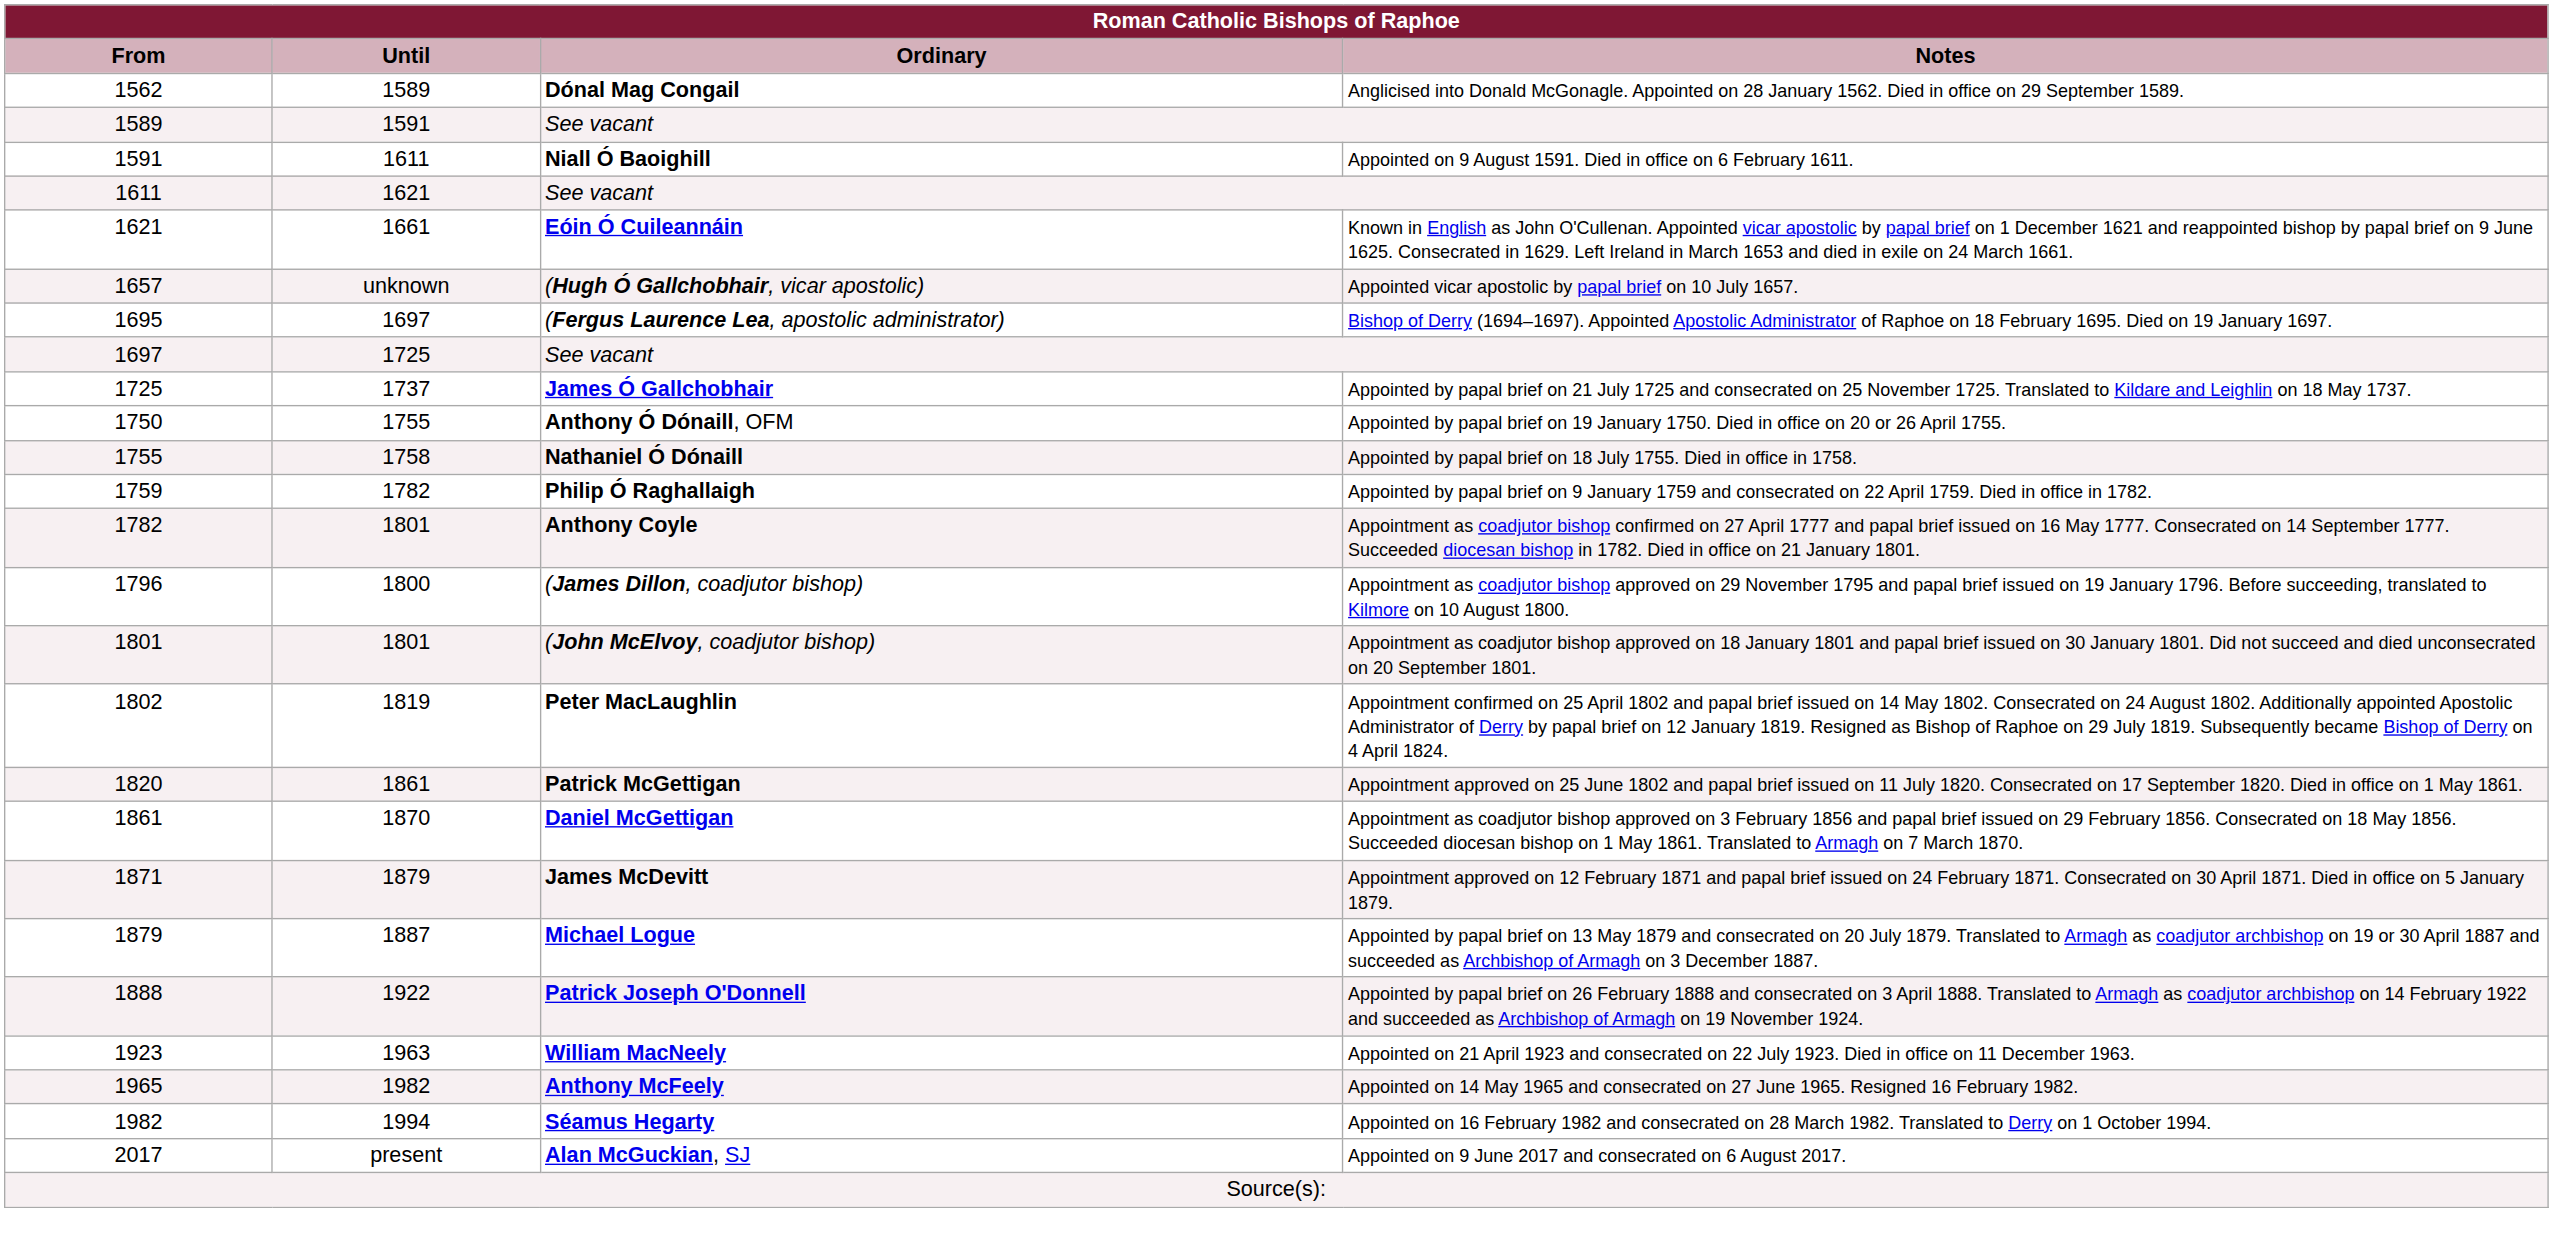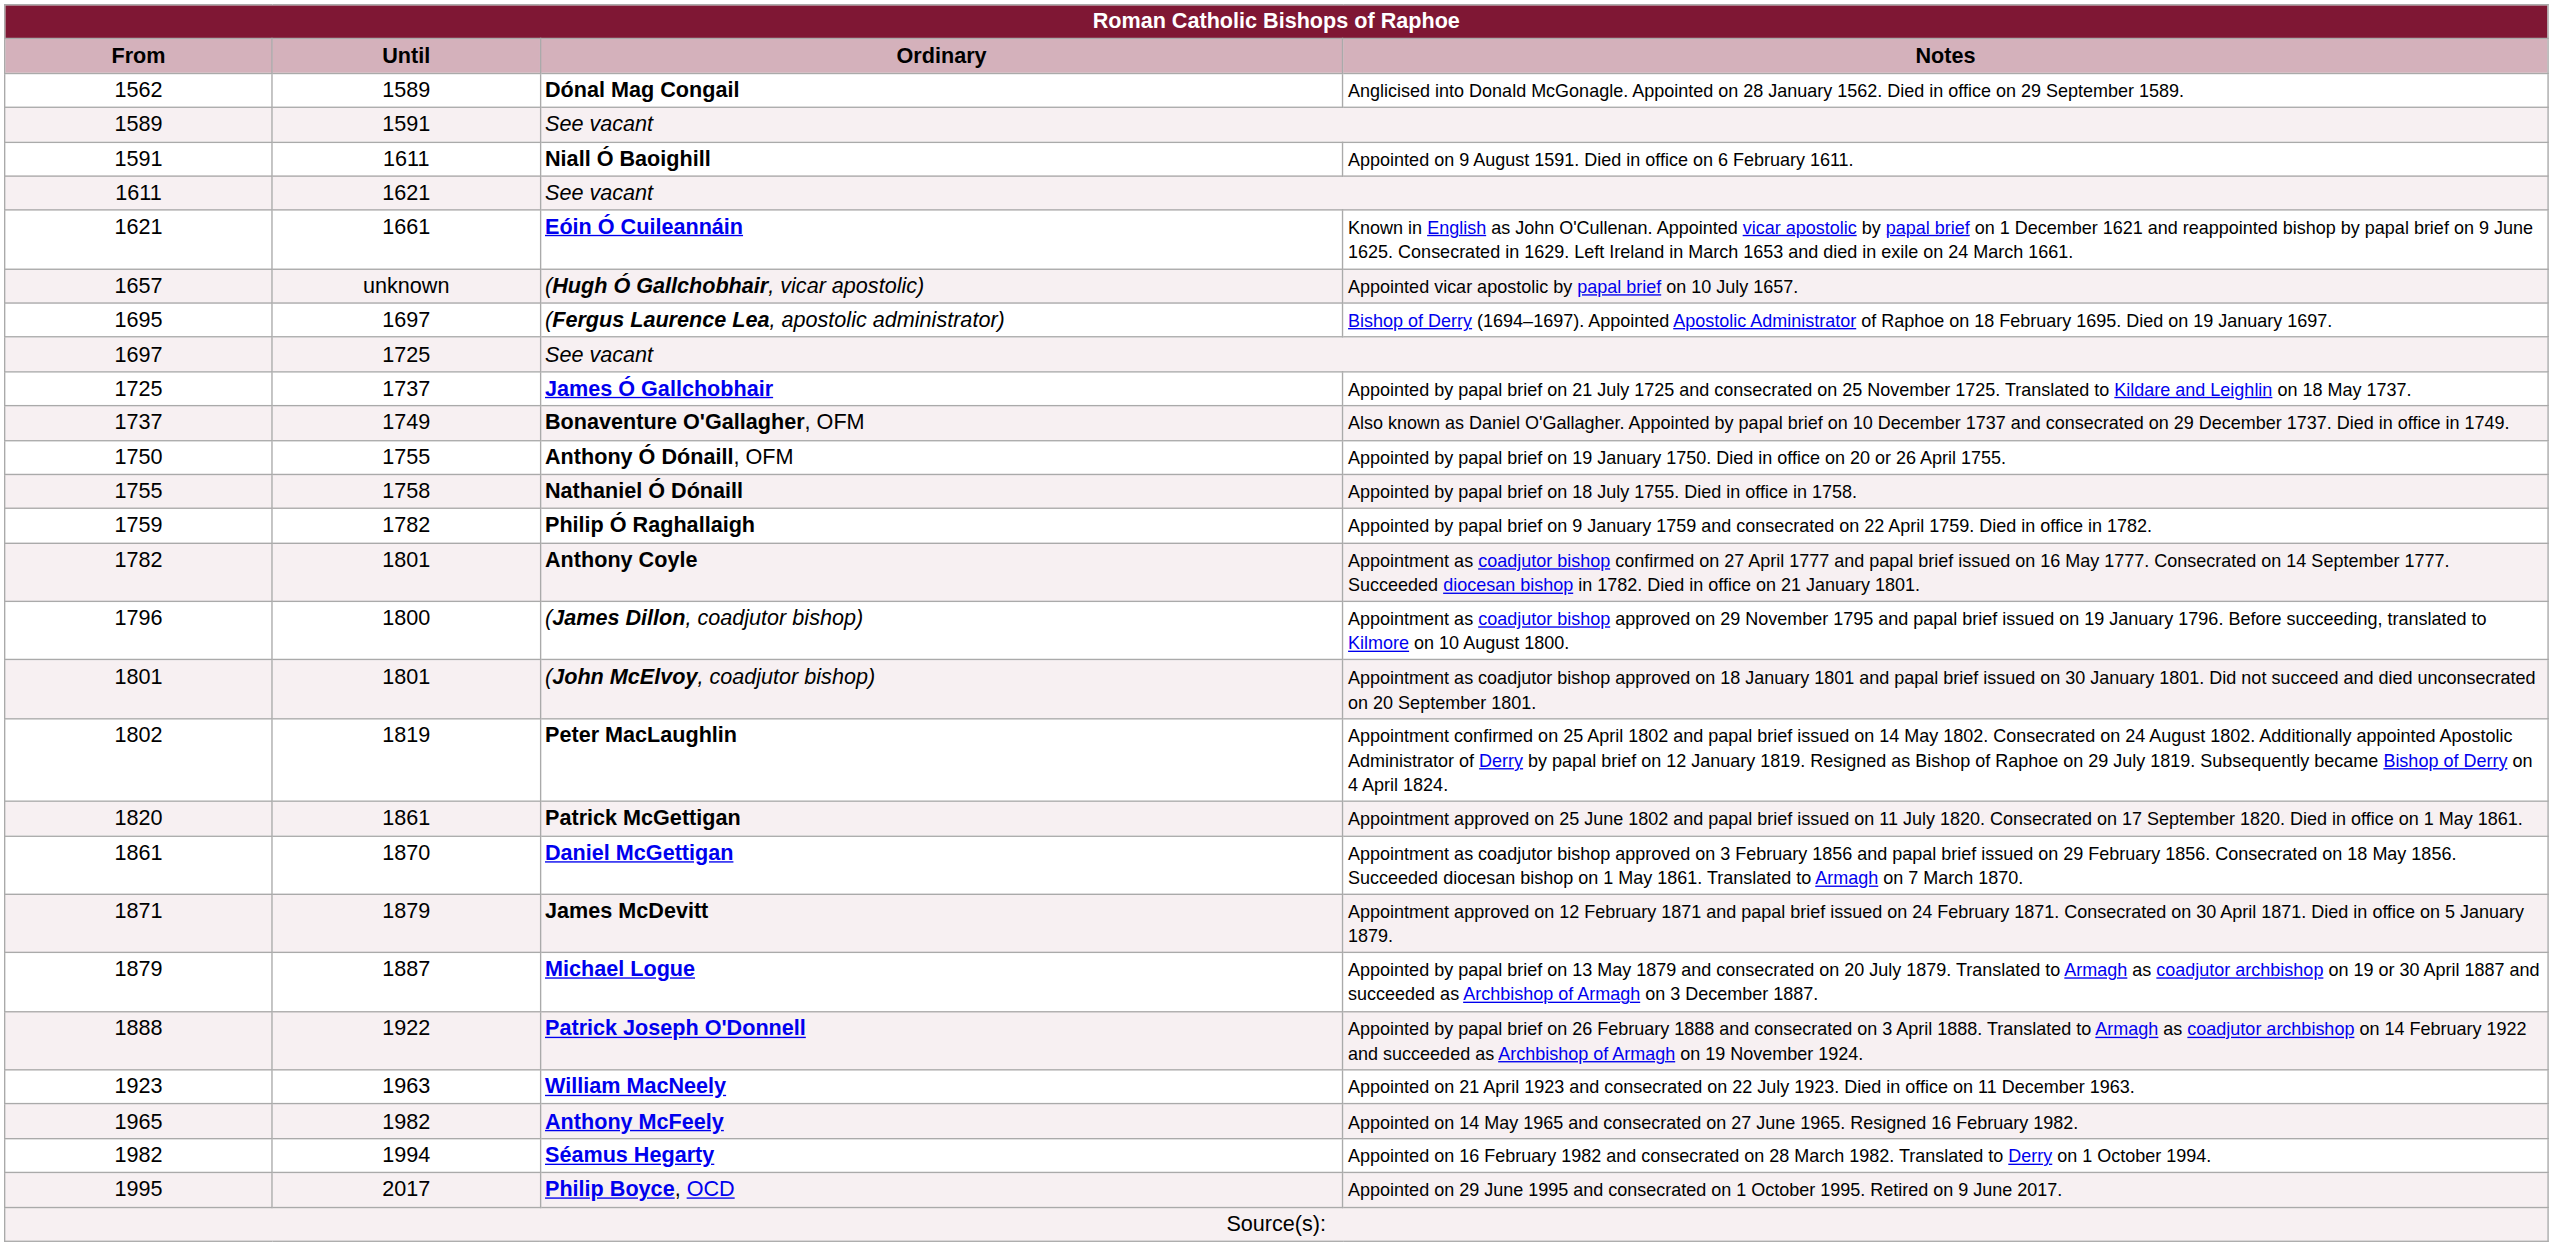+ row: 1737 | 1749 | Bonaventure O'Gallagher, OFM | Also known as Daniel O'Gallagher. Appointed by papal brief on 10 December 1737 and consecrated on 29 December 1737. Died in office in 1749.
+ row: 1995 | 2017 | Philip Boyce, OCD | Appointed on 29 June 1995 and consecrated on 1 October 1995. Retired on 9 June 2017.
- row: 2017 | present | Alan McGuckian, SJ | Appointed on 9 June 2017 and consecrated on 6 August 2017.
